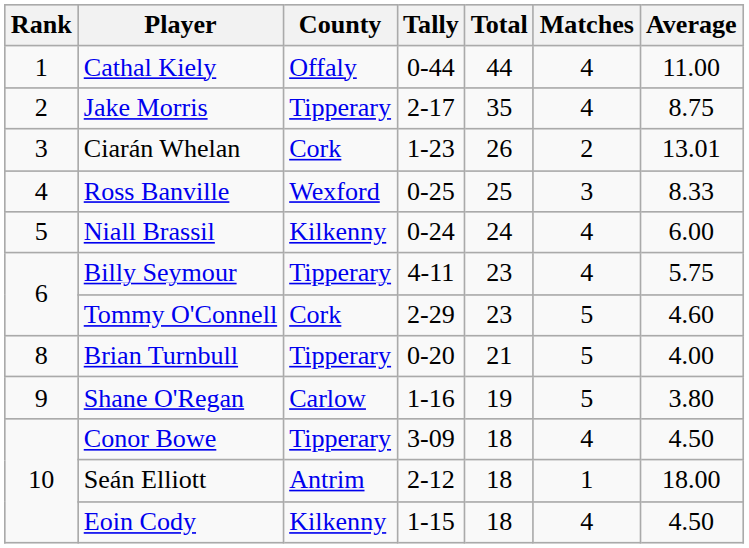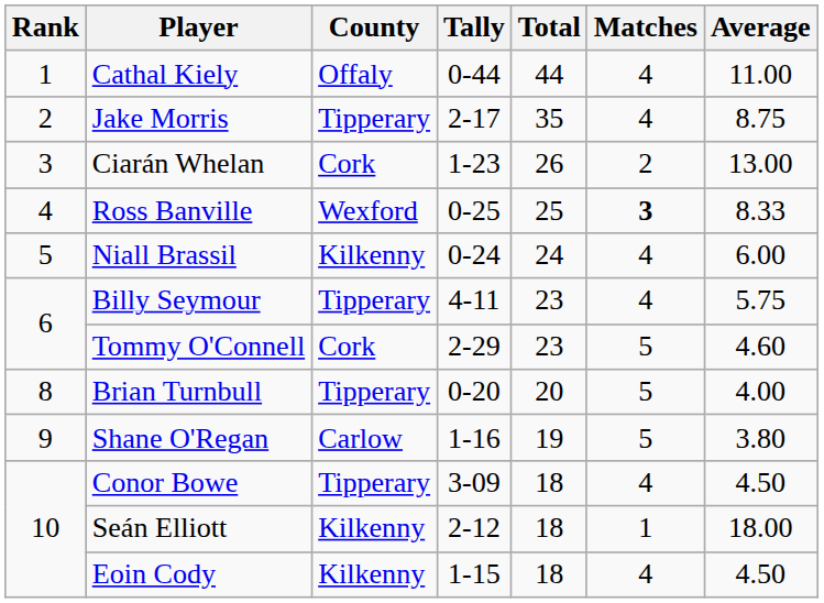Ciarán Whelan | Average: 13.01 -> 13.00
Ross Banville | Matches: normal -> bold
Brian Turnbull | Total: 21 -> 20
Seán Elliott | County: Antrim -> Kilkenny
